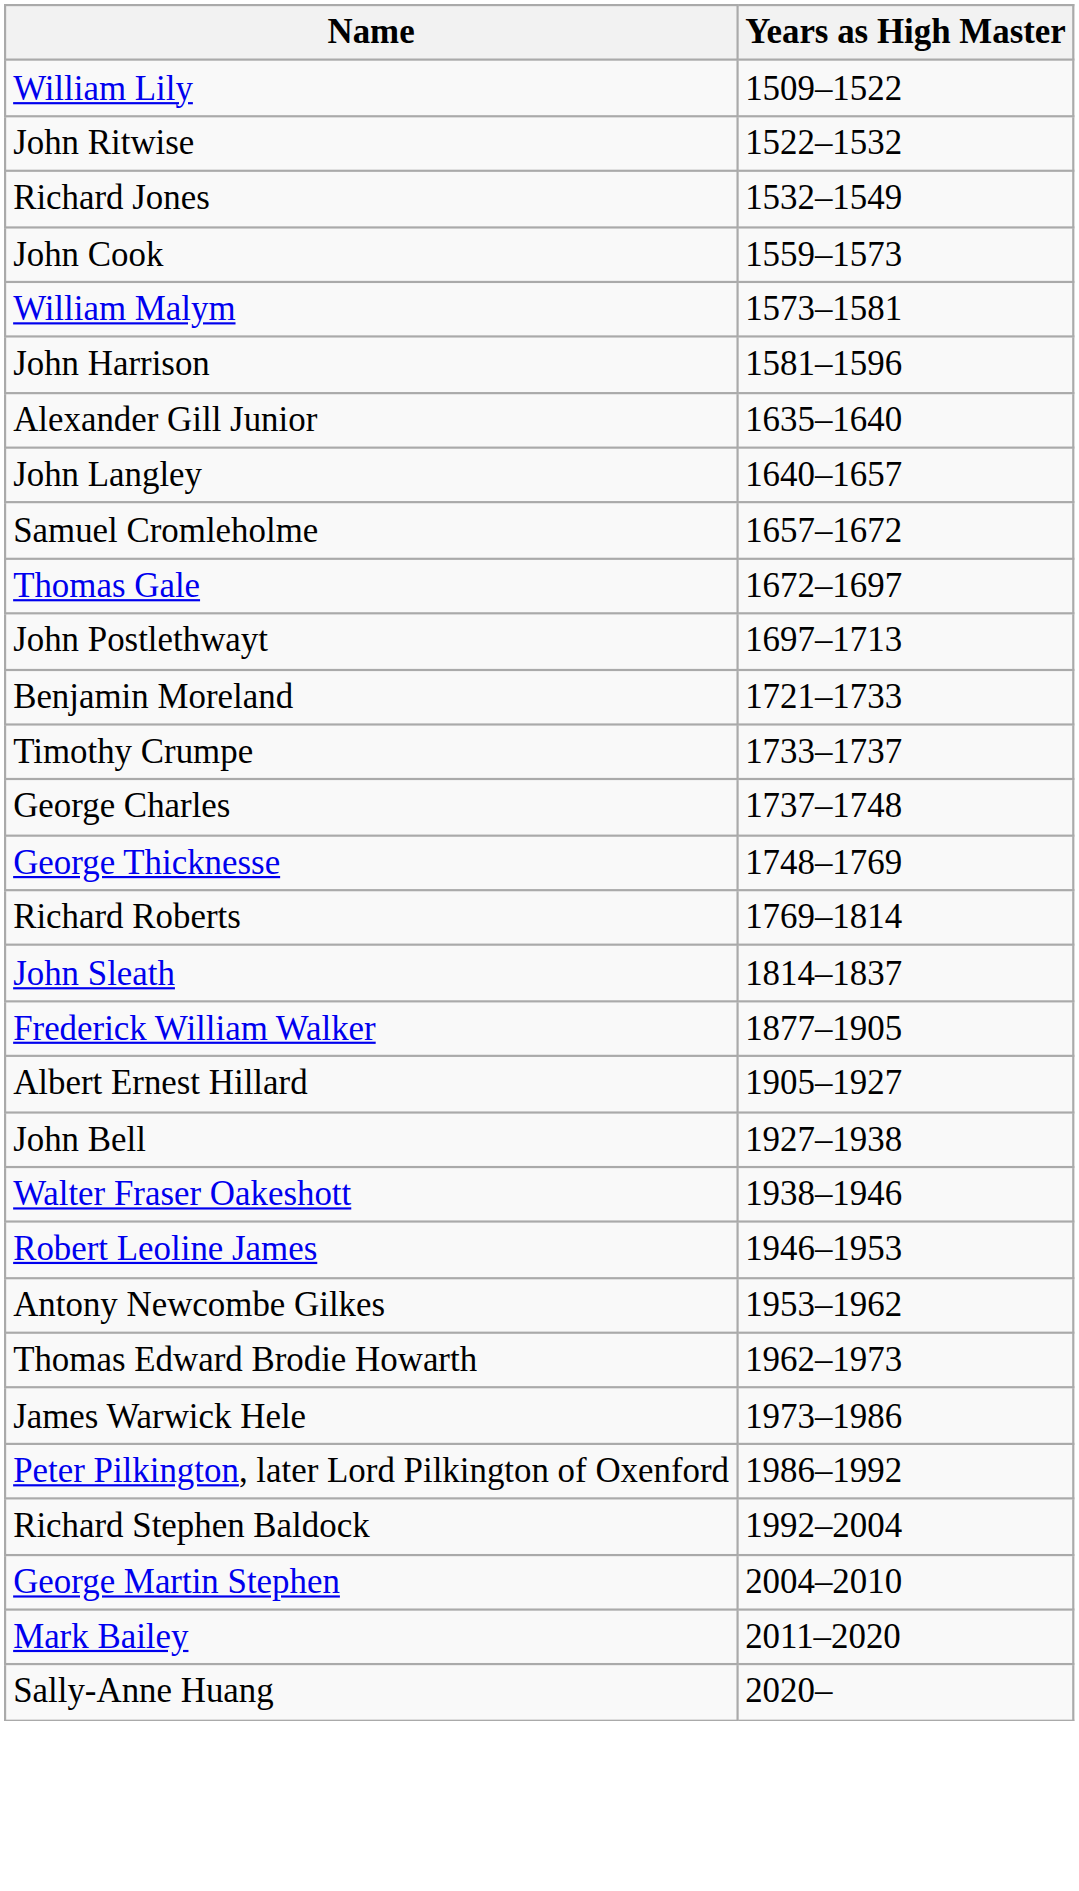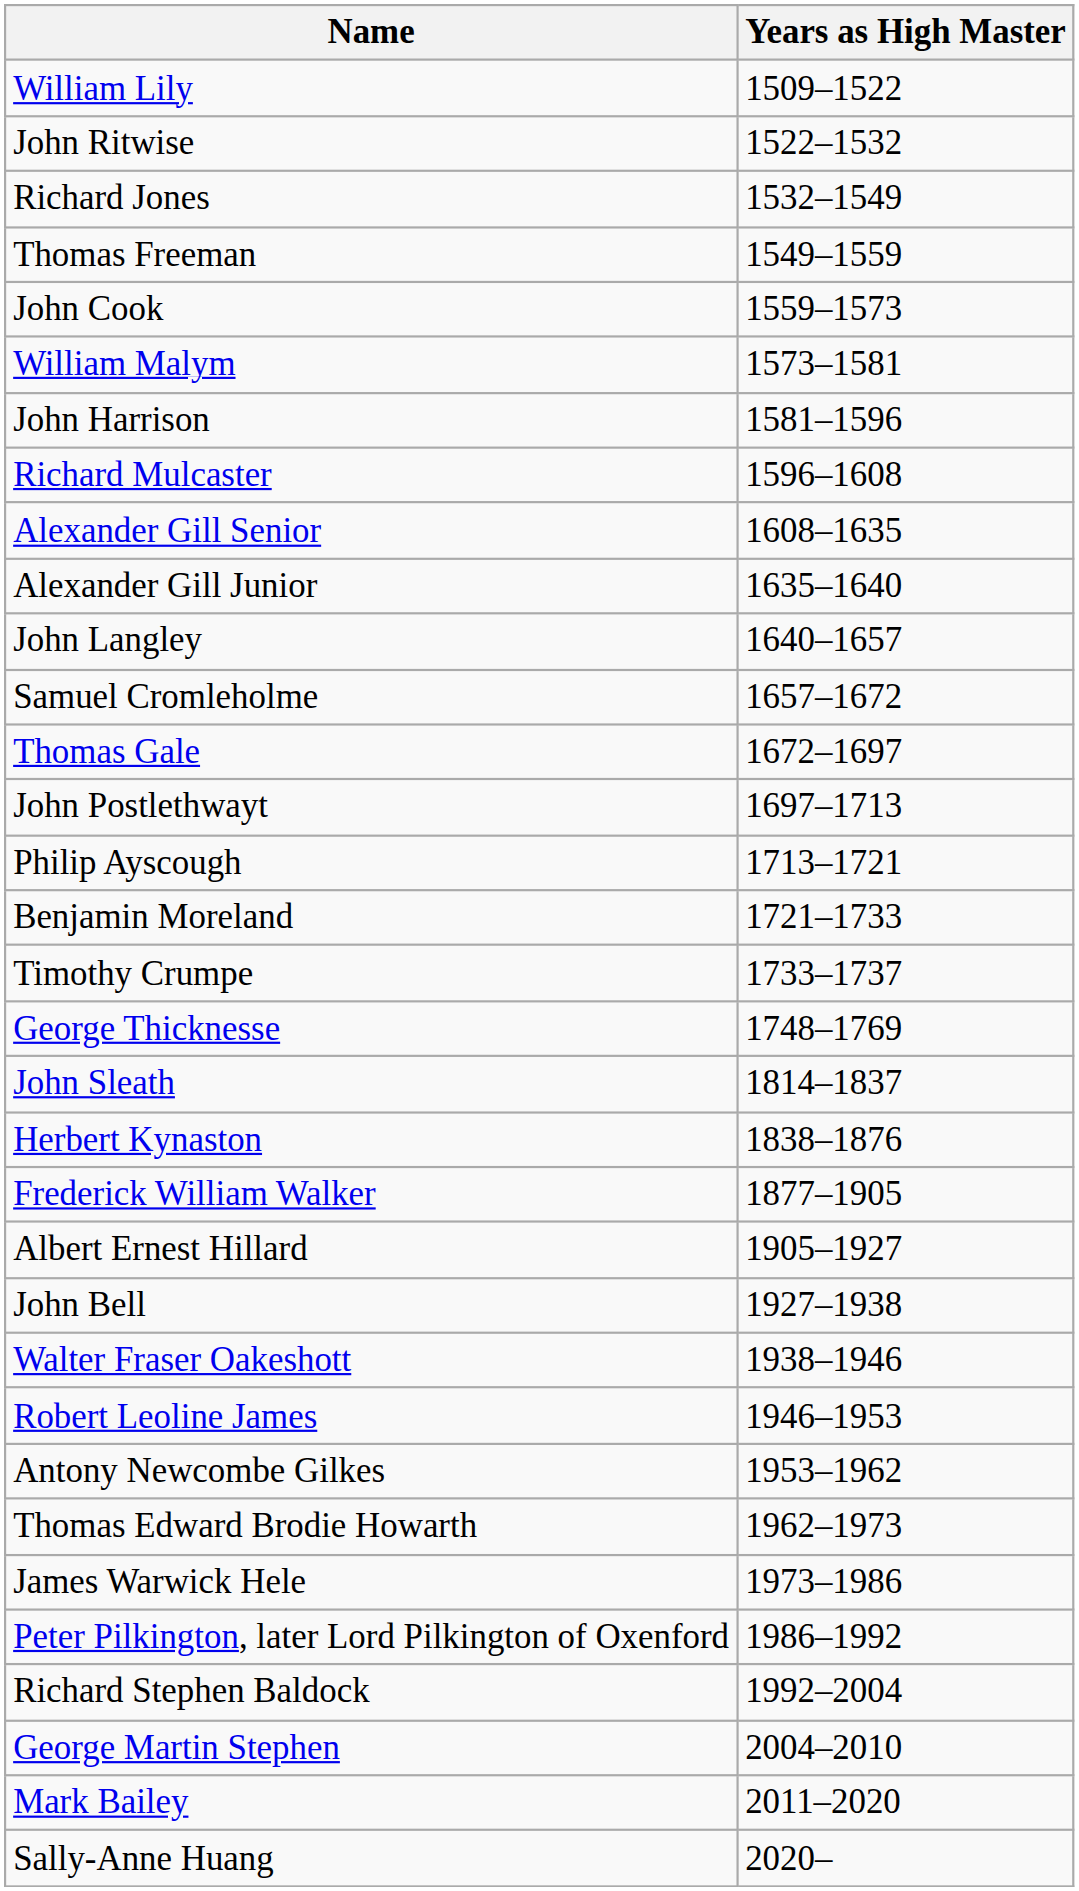+ row: Thomas Freeman | 1549–1559
+ row: Richard Mulcaster | 1596–1608
+ row: Alexander Gill Senior | 1608–1635
+ row: Philip Ayscough | 1713–1721
- row: George Charles | 1737–1748
- row: Richard Roberts | 1769–1814
+ row: Herbert Kynaston | 1838–1876
